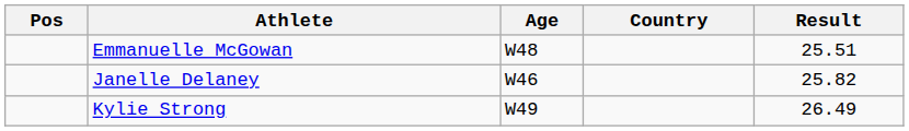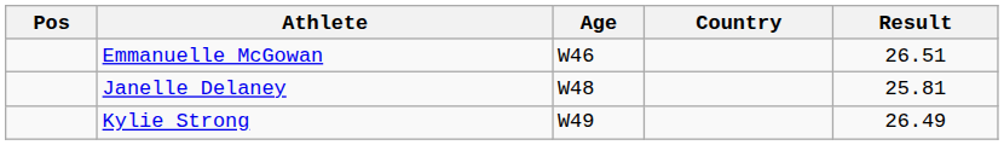Emmanuelle McGowan | Age: W48 -> W46
Emmanuelle McGowan | Result: 25.51 -> 26.51
Janelle Delaney | Age: W46 -> W48
Janelle Delaney | Result: 25.82 -> 25.81
